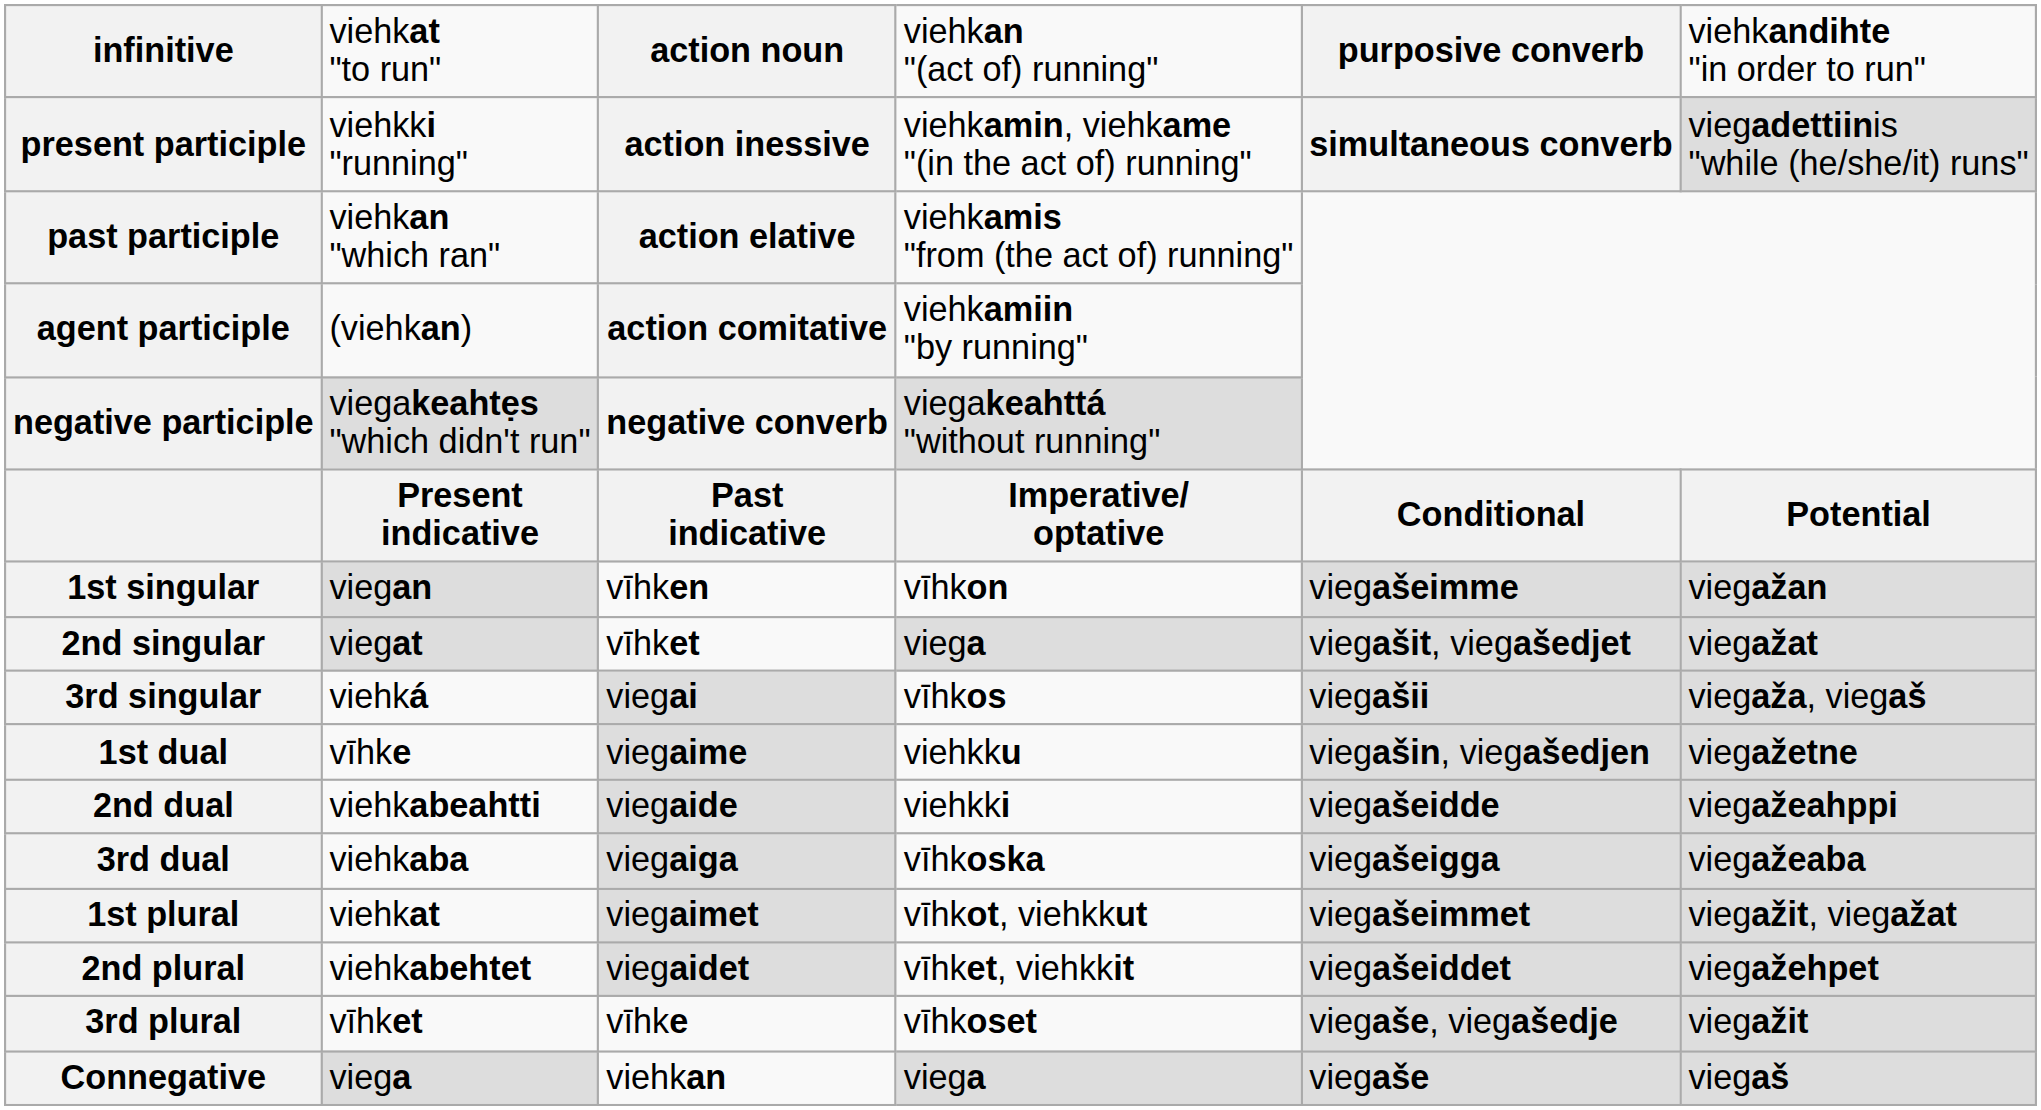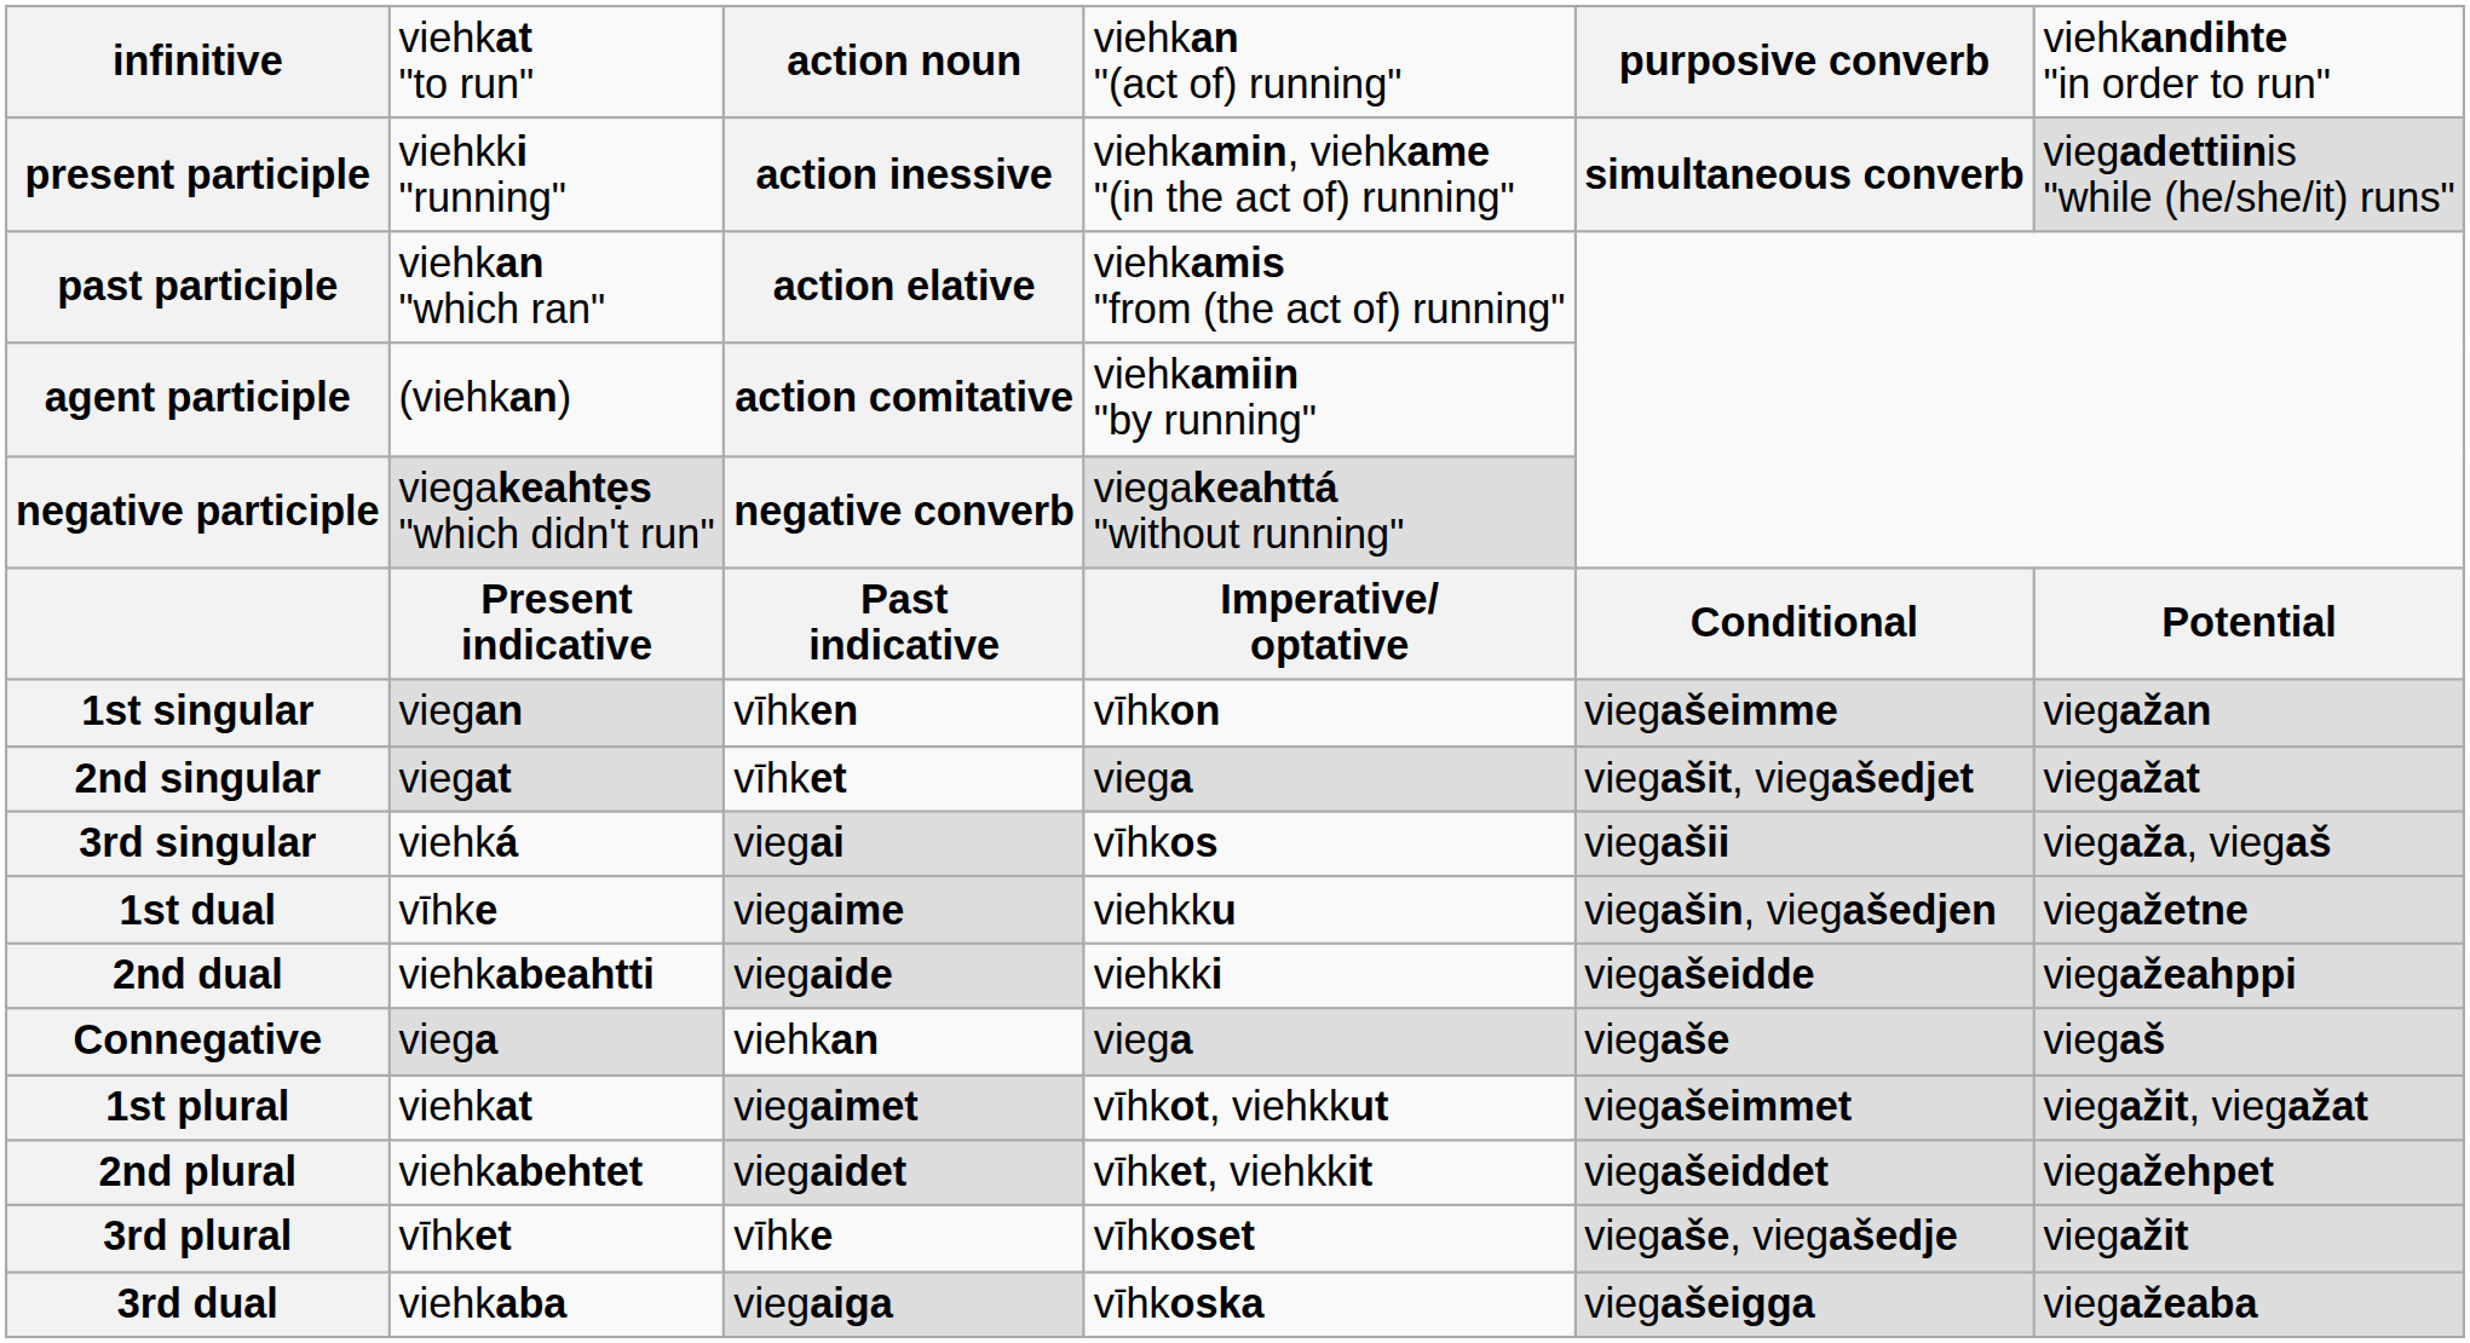rows swapped: 3rd dual <-> Connegative
